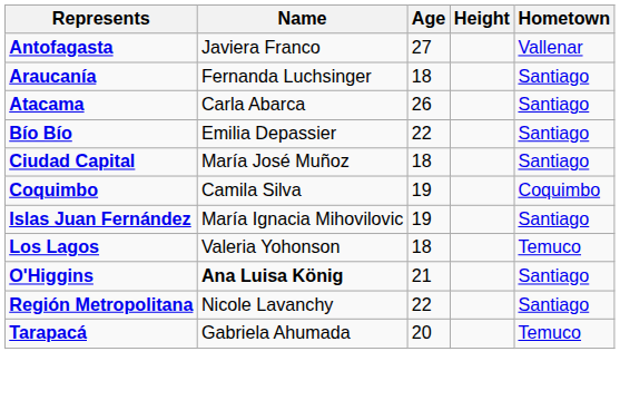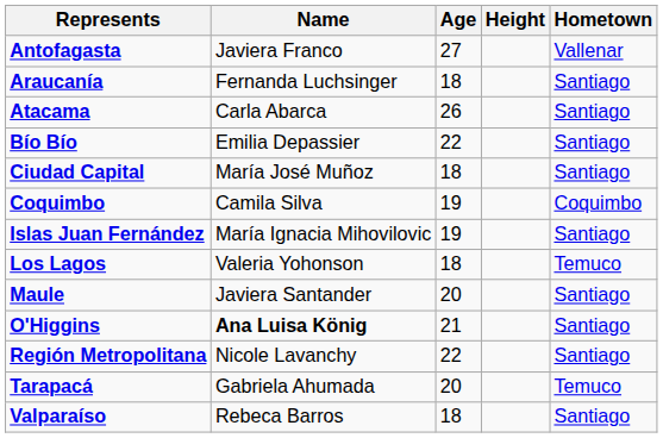+ row: Maule | Javiera Santander | 20 | Santiago
+ row: Valparaíso | Rebeca Barros | 18 | Santiago
